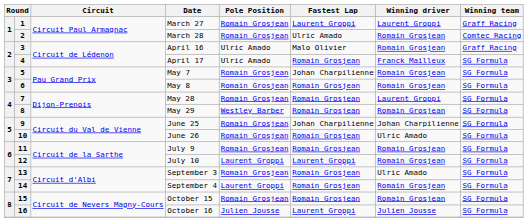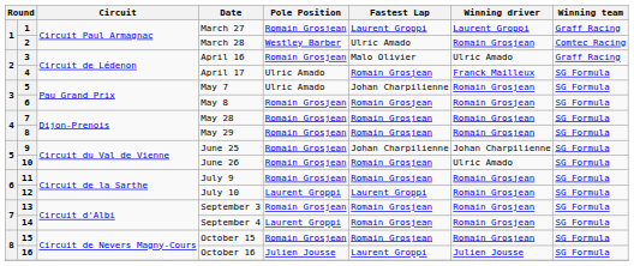March 28 | Pole Position: Romain Grosjean -> Westley Barber
April 16 | Pole Position: Ulric Amado -> Romain Grosjean
April 16 | Winning driver: Romain Grosjean -> Ulric Amado
May 7 | Pole Position: Romain Grosjean -> Ulric Amado
May 28 | Winning driver: Laurent Groppi -> Romain Grosjean
May 29 | Pole Position: Westley Barber -> Romain Grosjean
September 3 | Winning driver: Ulric Amado -> Romain Grosjean
